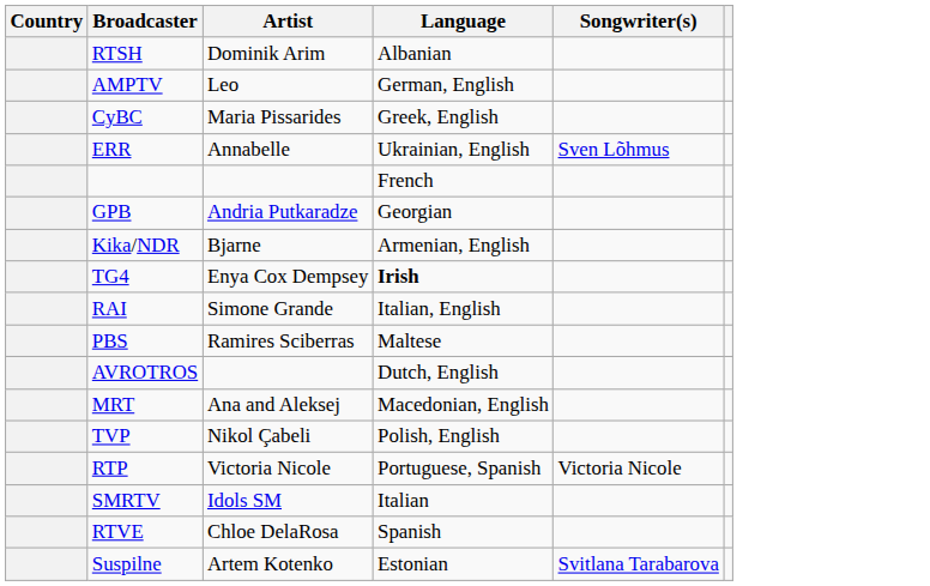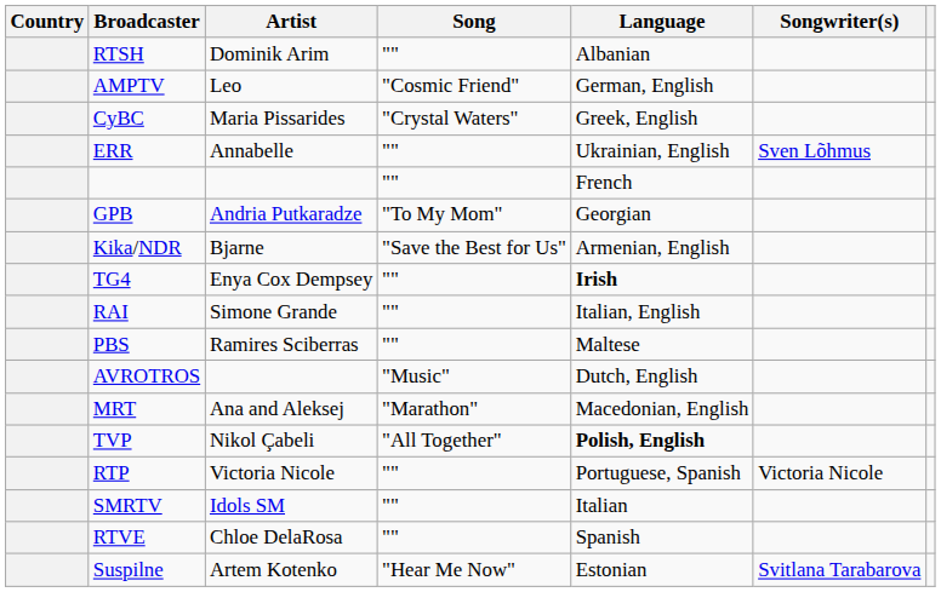+ column: Song | "" | "Cosmic Friend" | "Crystal Waters" | "" | "" | "To My Mom" | "Save the Best for Us" | "" | "" | "" | "Music" | "Marathon" | "All Together" | "" | "" | "" | "Hear Me Now"
TVP | Language: normal -> bold
